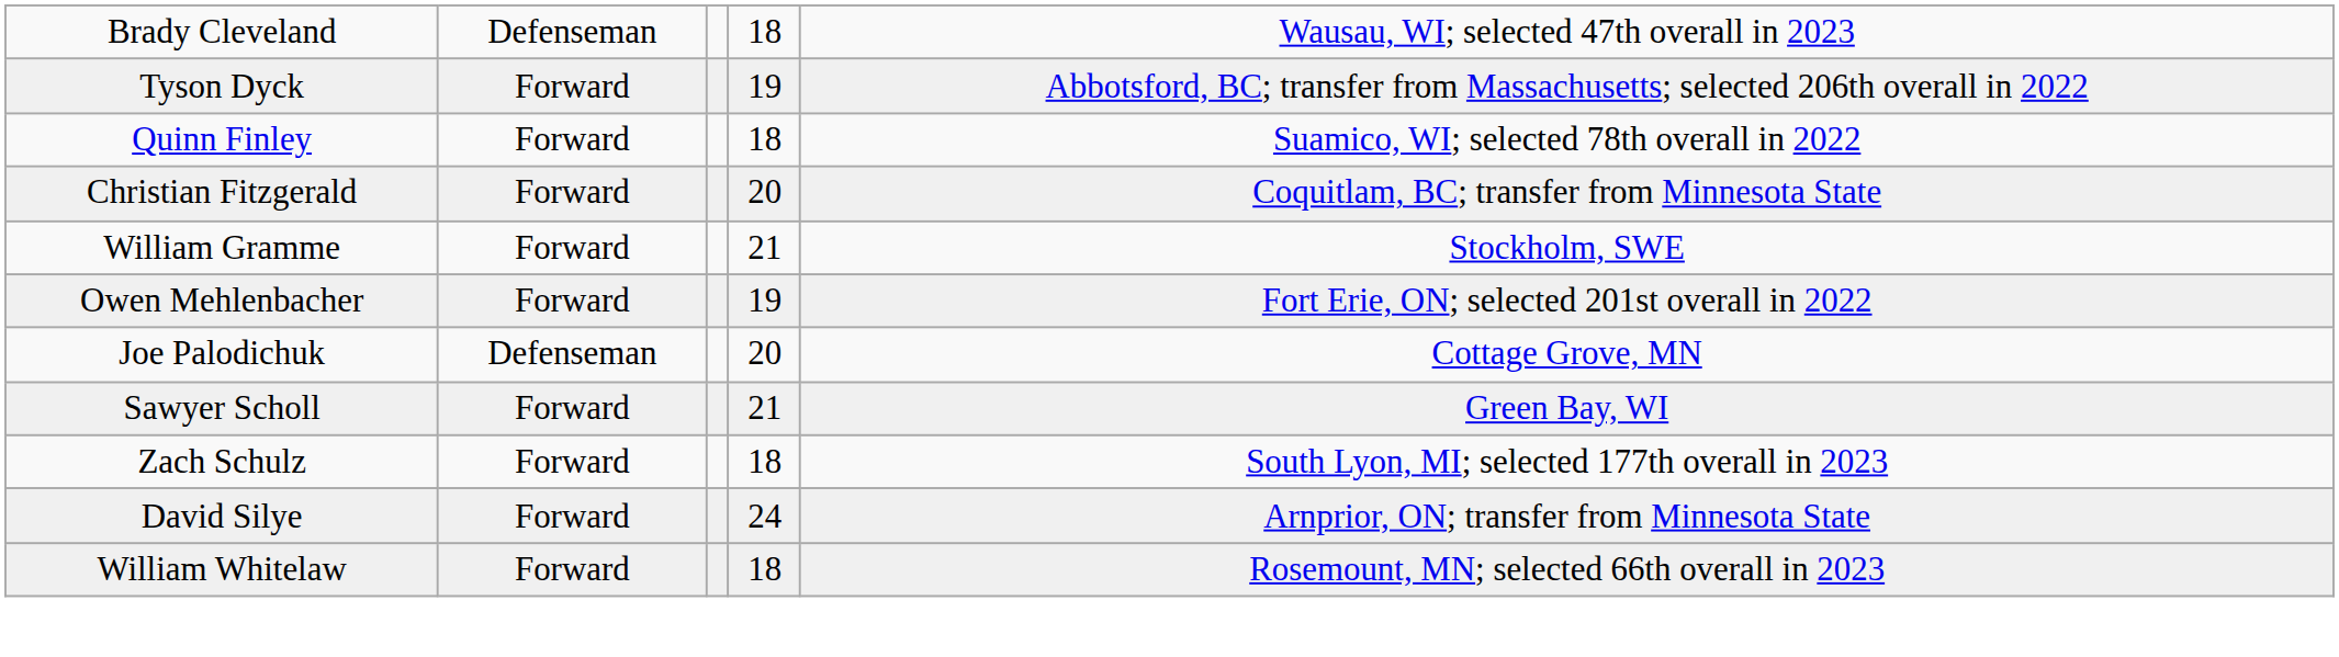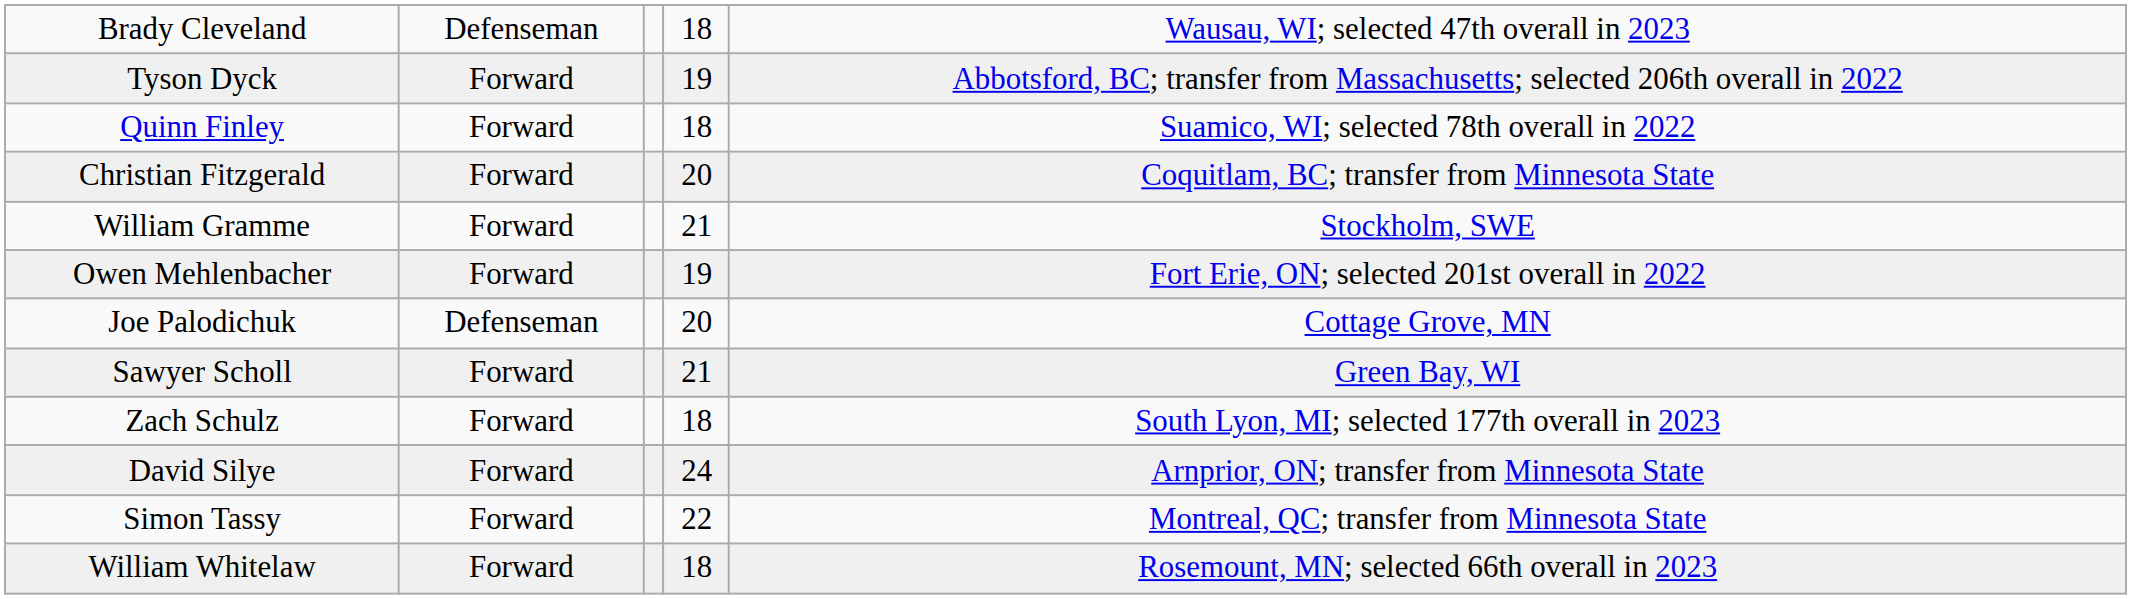+ row: Simon Tassy | Forward | 22 | Montreal, QC; transfer from Minnesota State
